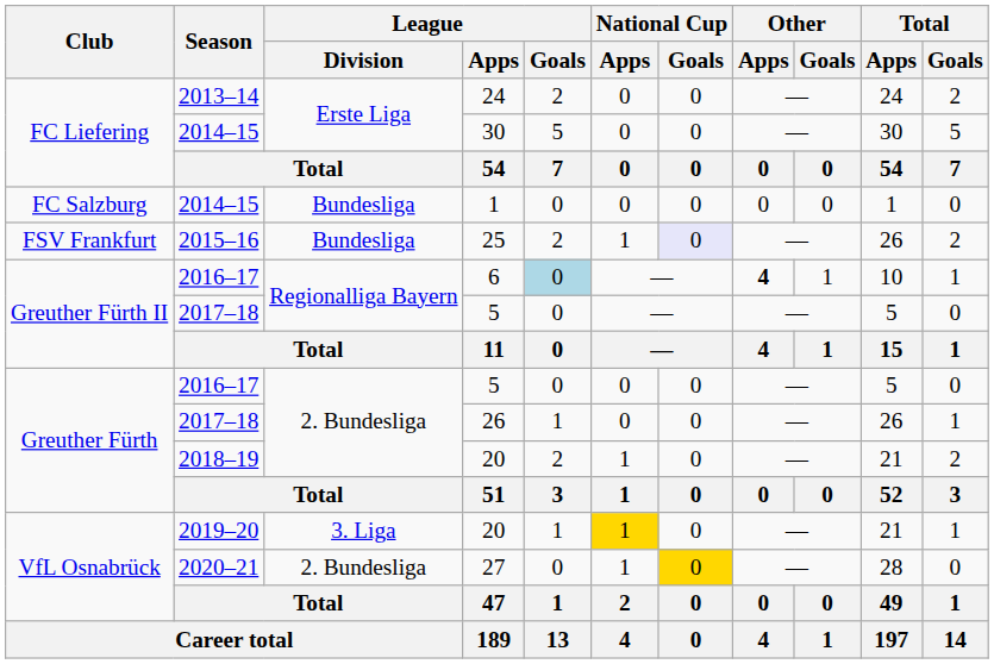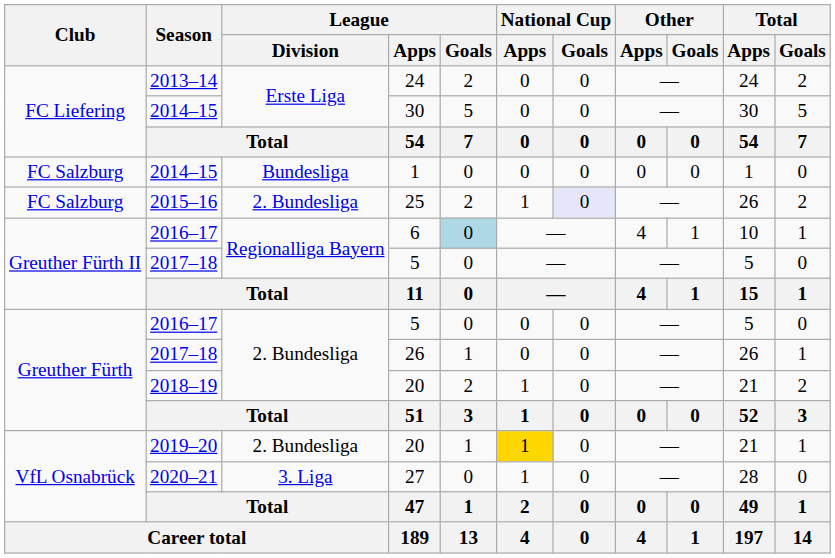25 | Club: FSV Frankfurt -> FC Salzburg
25 | League / Division: Bundesliga -> 2. Bundesliga
6 | Other / Apps: bold -> normal
2019–20 / 20 | League / Division: 3. Liga -> 2. Bundesliga
27 | League / Division: 2. Bundesliga -> 3. Liga
27 | National Cup / Goals: gold background -> no background
